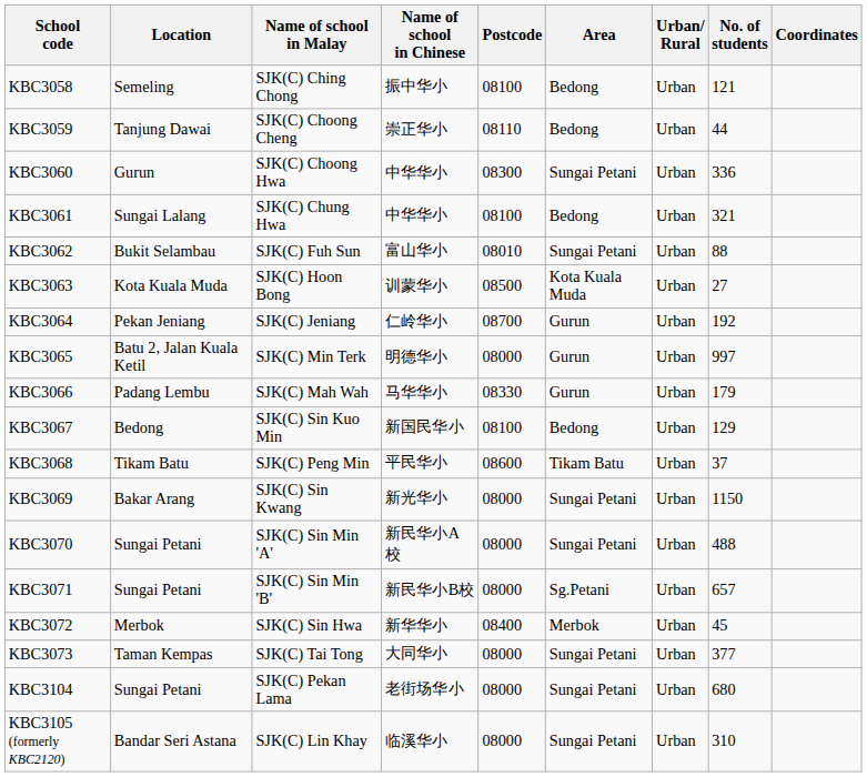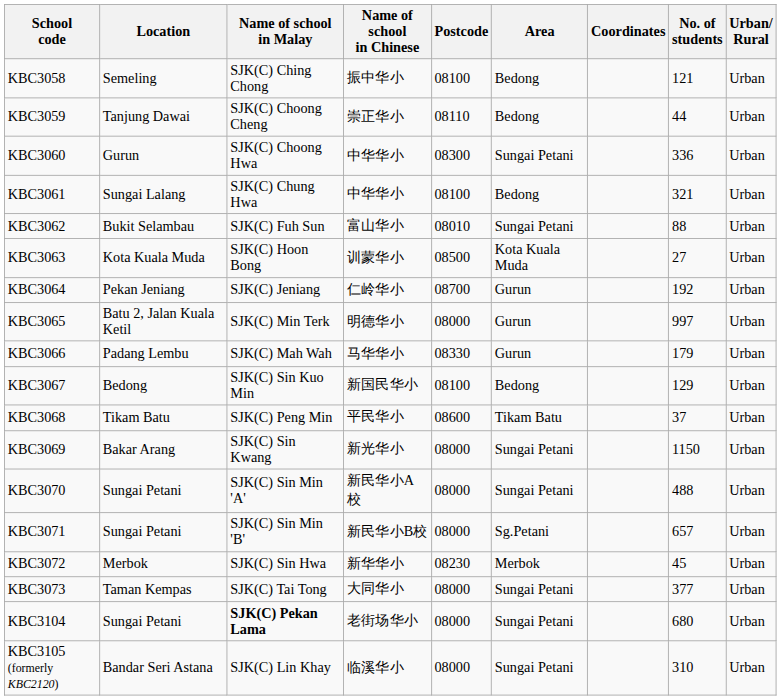columns swapped: Urban/ Rural <-> Coordinates
KBC3072 | Postcode: 08400 -> 08230
KBC3104 | Name of school in Malay: normal -> bold
